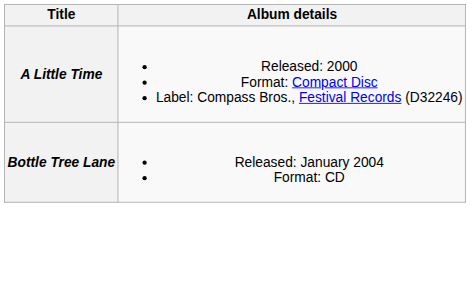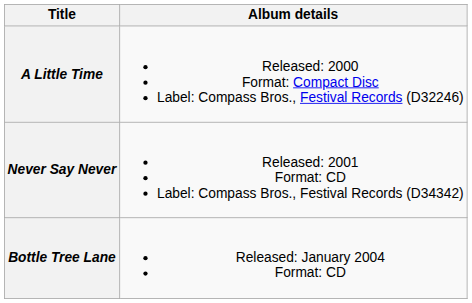+ row: Never Say Never | Released: 2001 Format: CD Label: Compass Bros., Festival Records (D34342)
